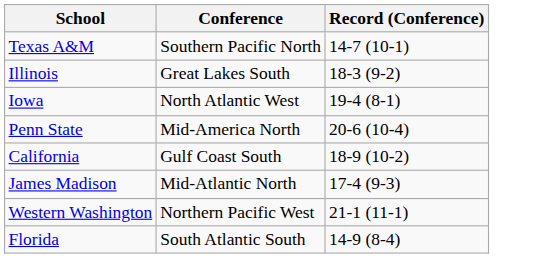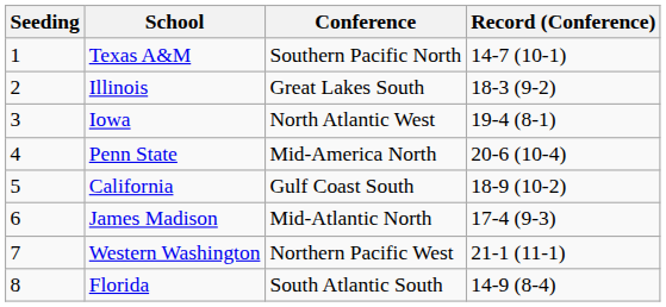+ column: Seeding | 1 | 2 | 3 | 4 | 5 | 6 | 7 | 8
